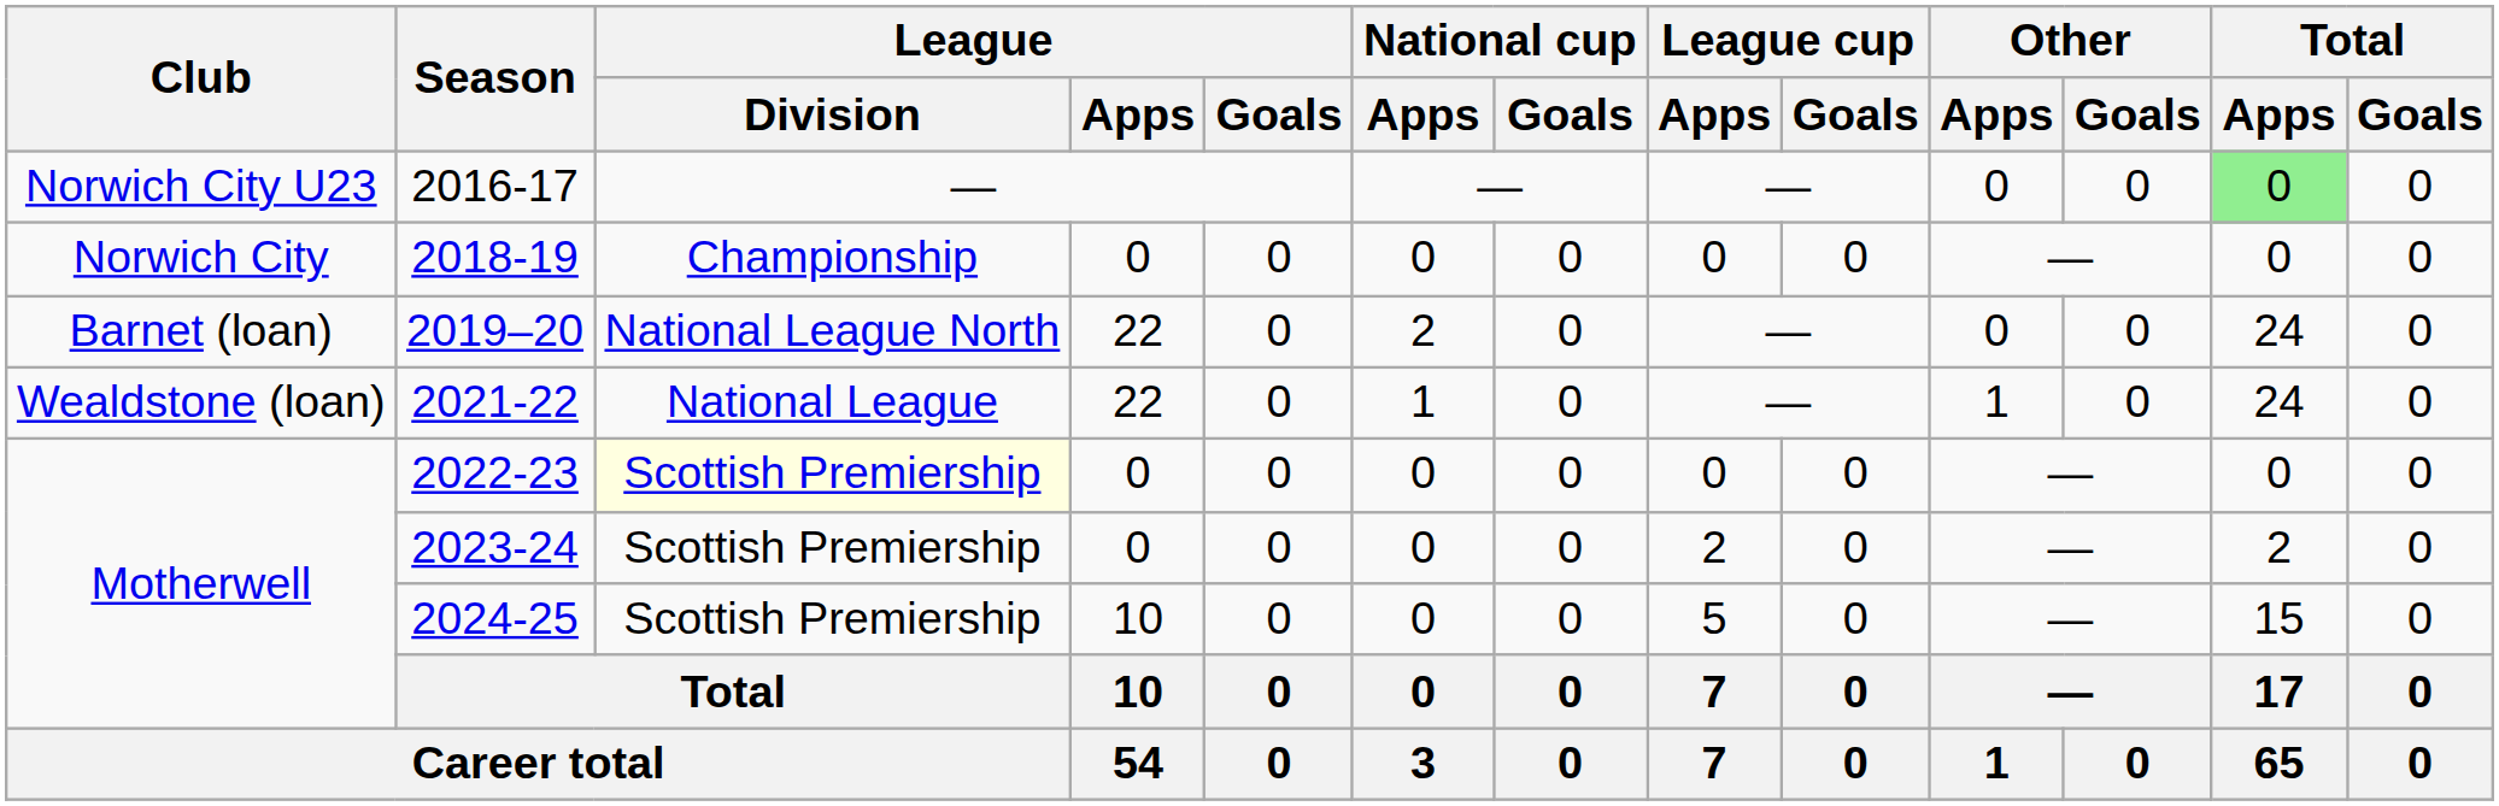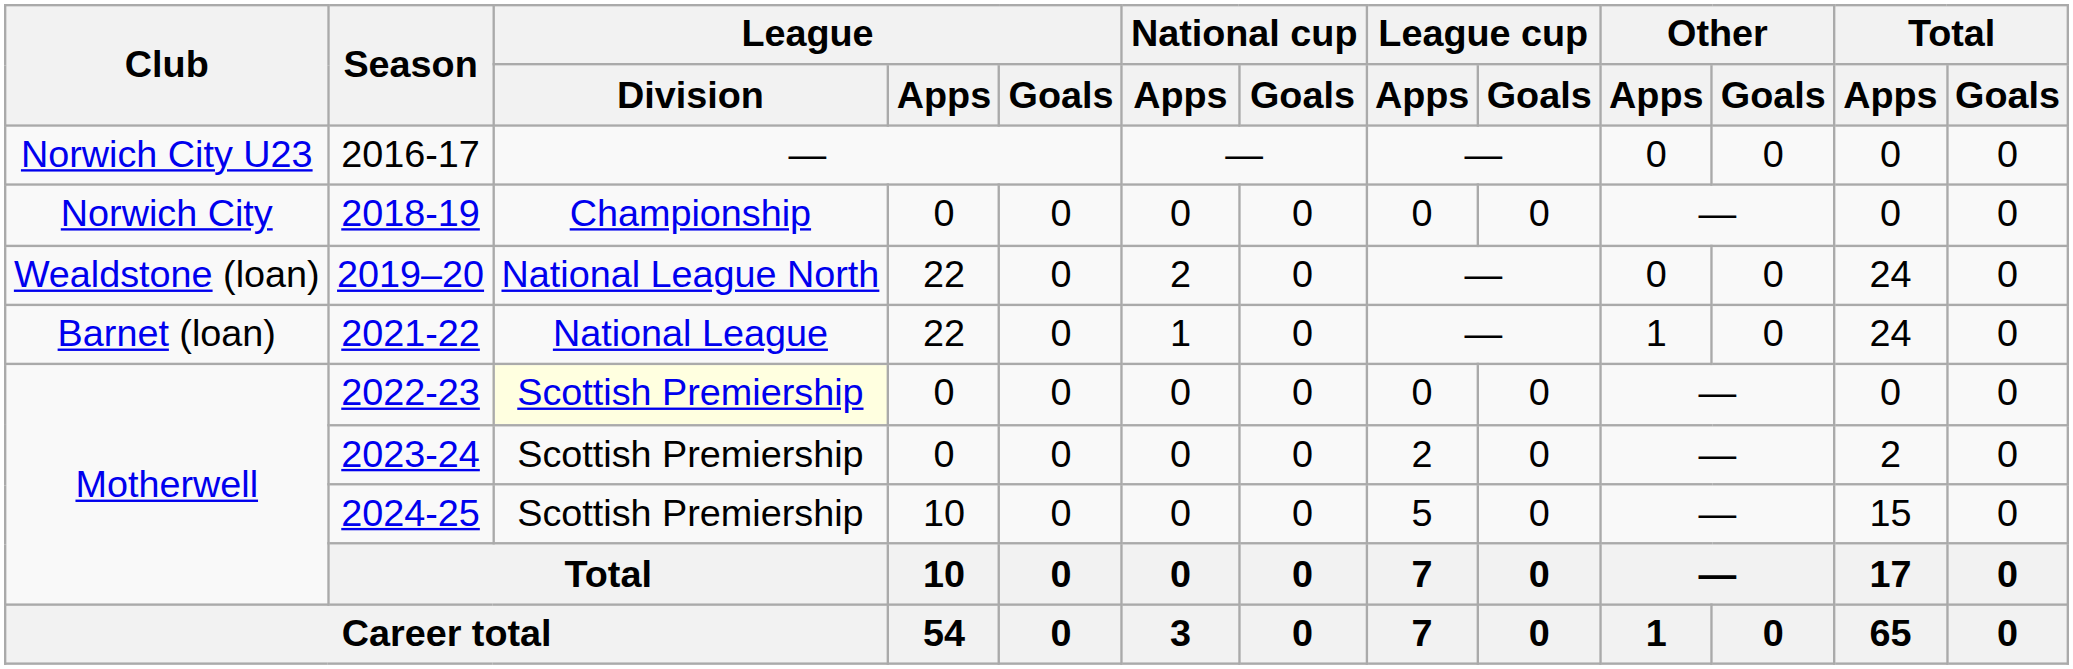2016-17 | Total / Apps: lightgreen background -> no background
2019–20 | Club: Barnet (loan) -> Wealdstone (loan)
2021-22 | Club: Wealdstone (loan) -> Barnet (loan)
